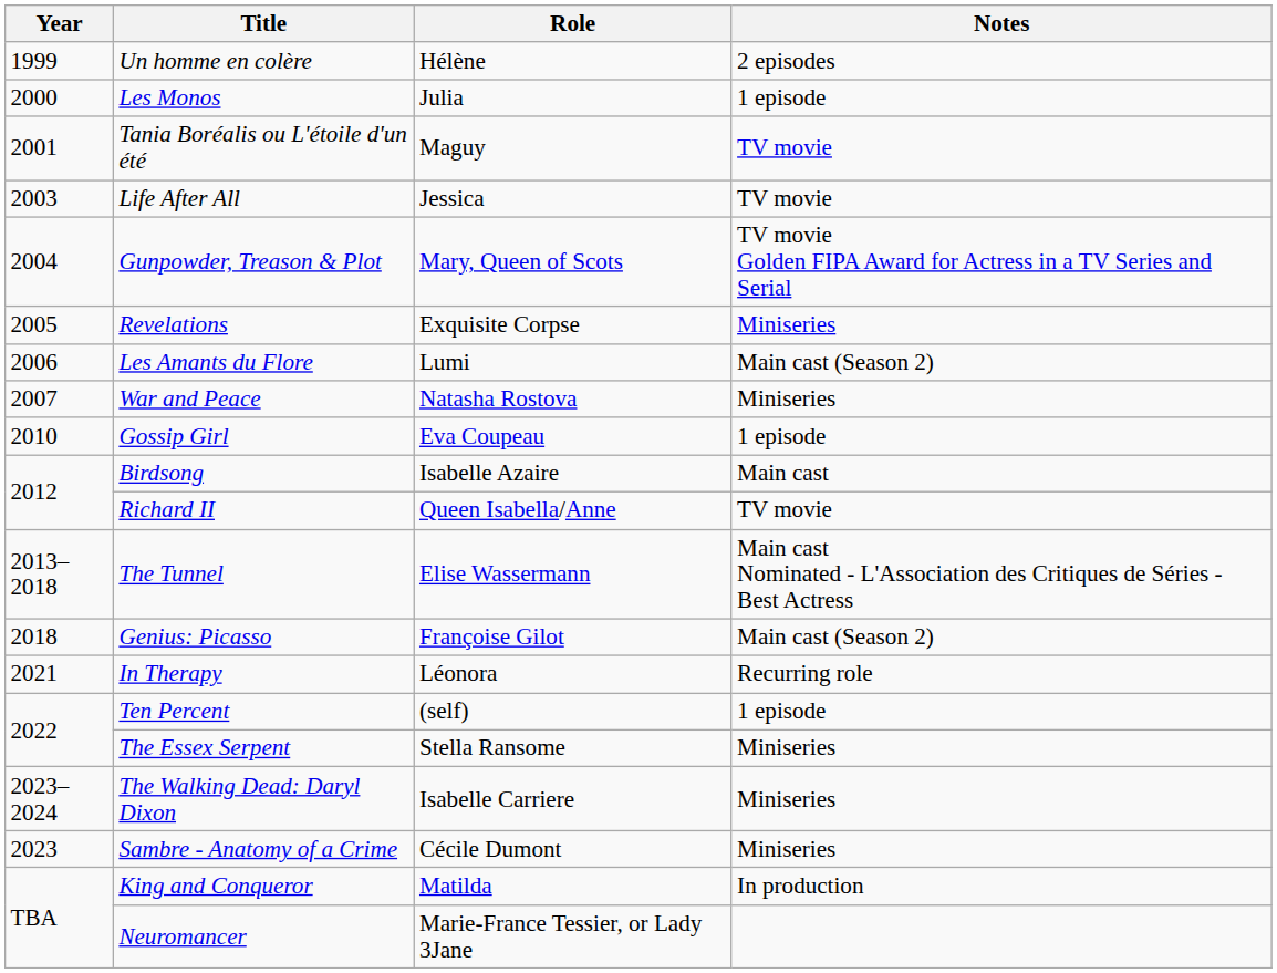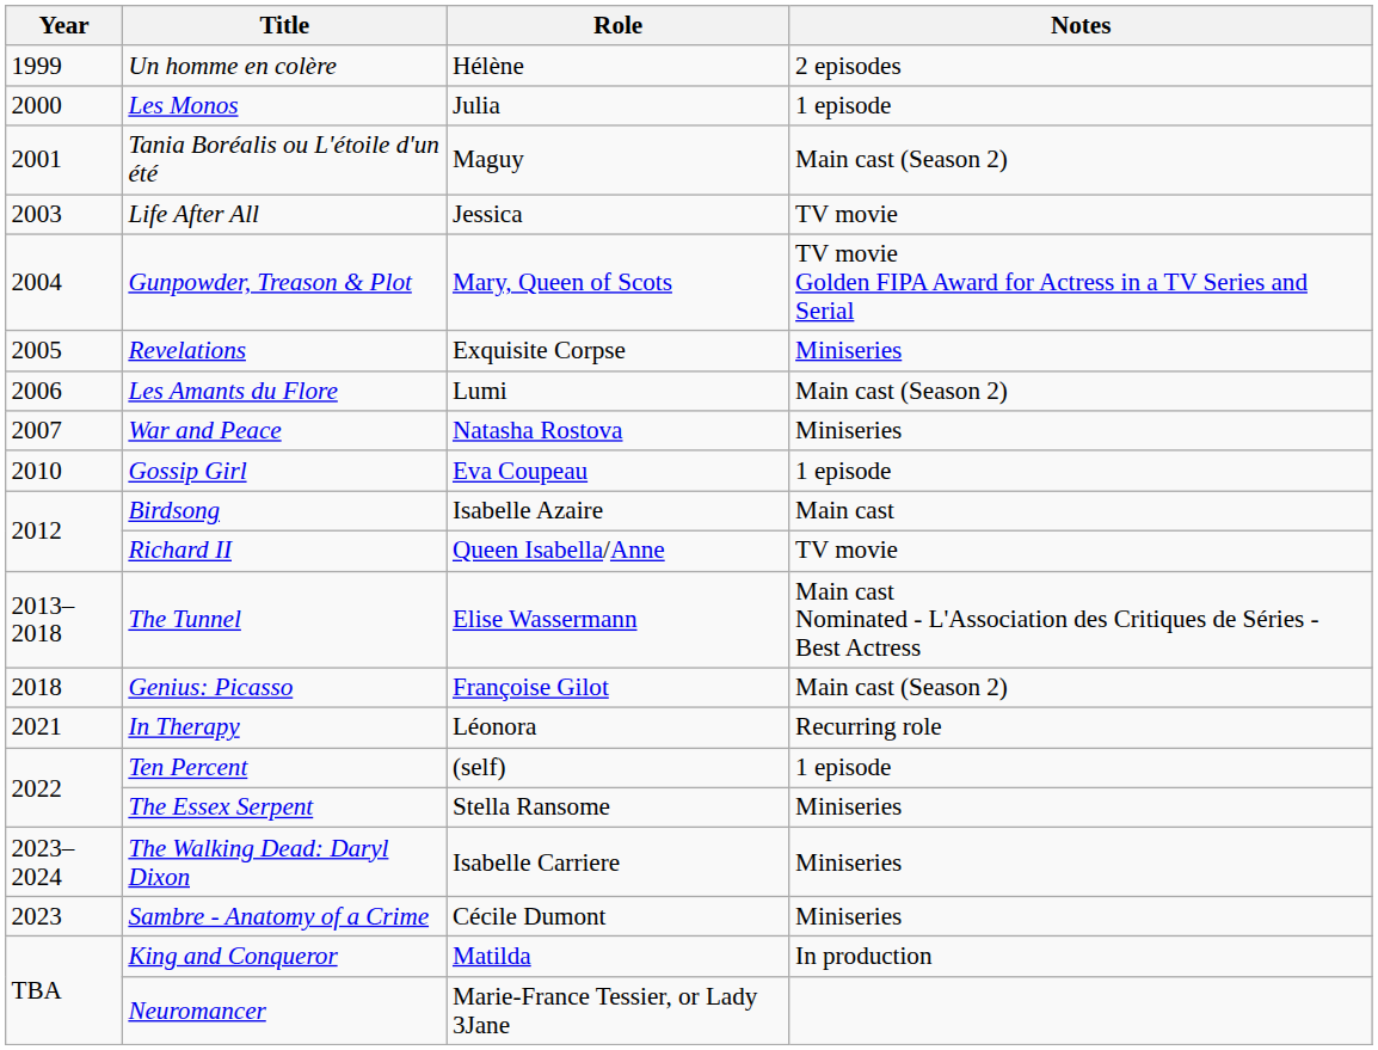Tania Boréalis ou L'étoile d'un été | Notes: TV movie -> Main cast (Season 2)
